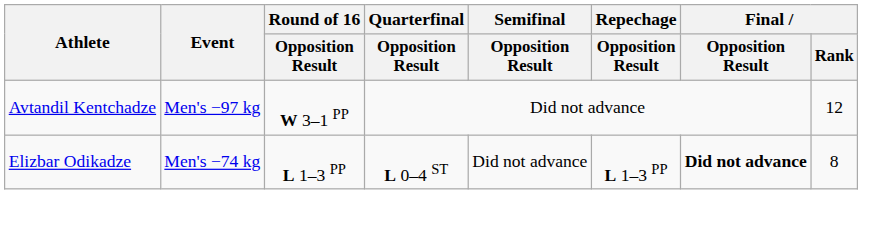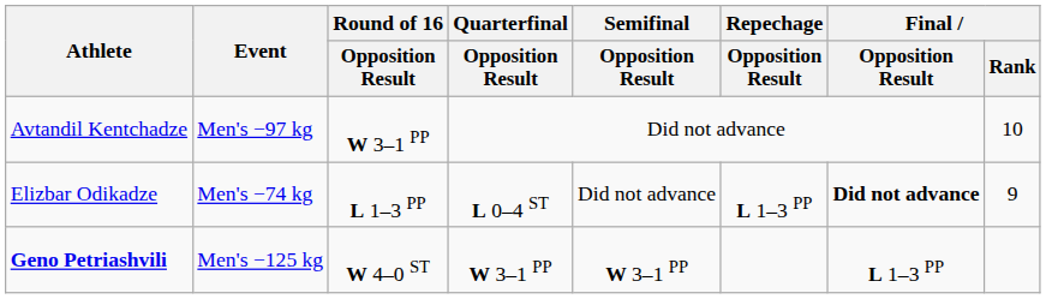Avtandil Kentchadze | Final / Rank: 12 -> 10
Elizbar Odikadze | Final / Rank: 8 -> 9
+ row: Geno Petriashvili | Men's −125 kg | W 4–0 ST | W 3–1 PP | W 3–1 PP | L 1–3 PP
